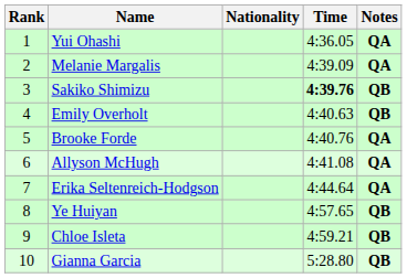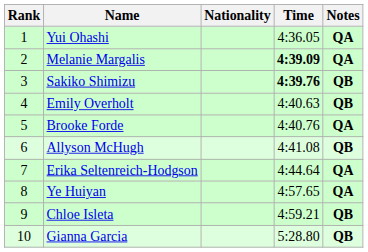Melanie Margalis | Time: normal -> bold
Allyson McHugh | Notes: QA -> QB
Ye Huiyan | Notes: QB -> QA
